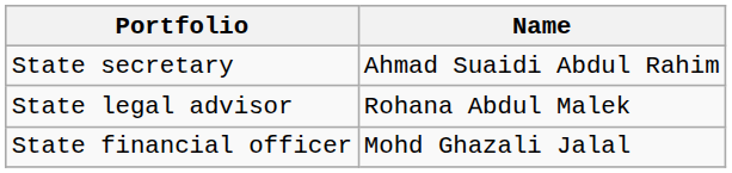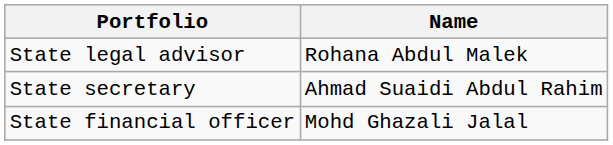rows swapped: State secretary <-> State legal advisor
